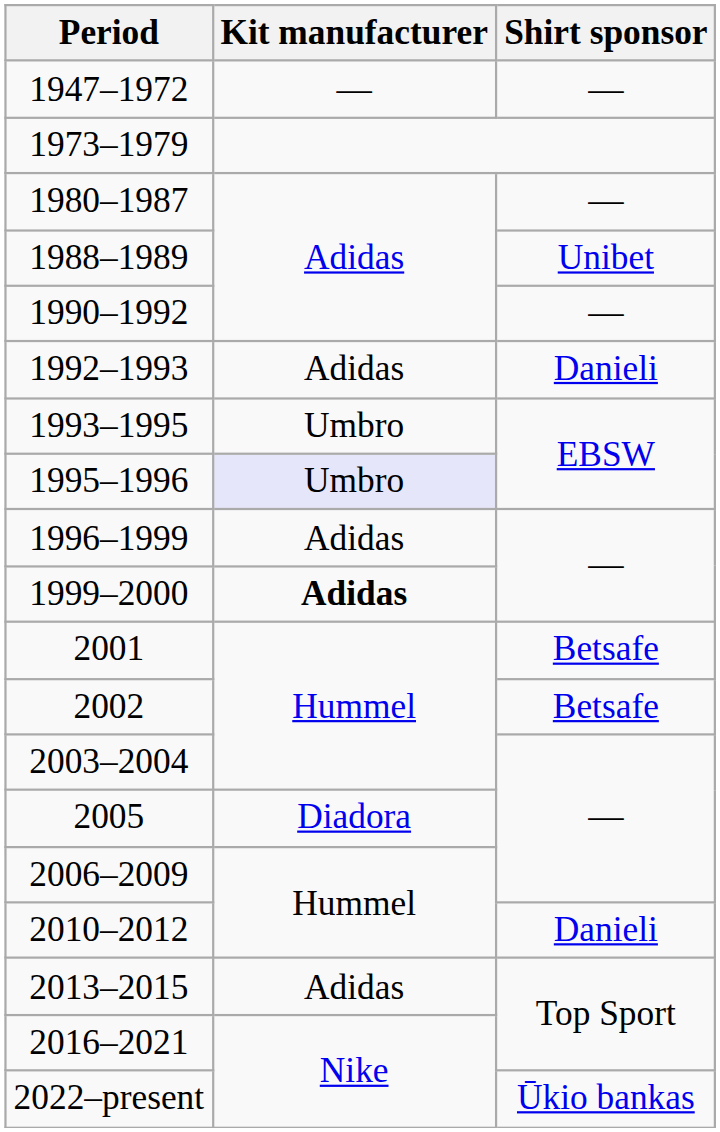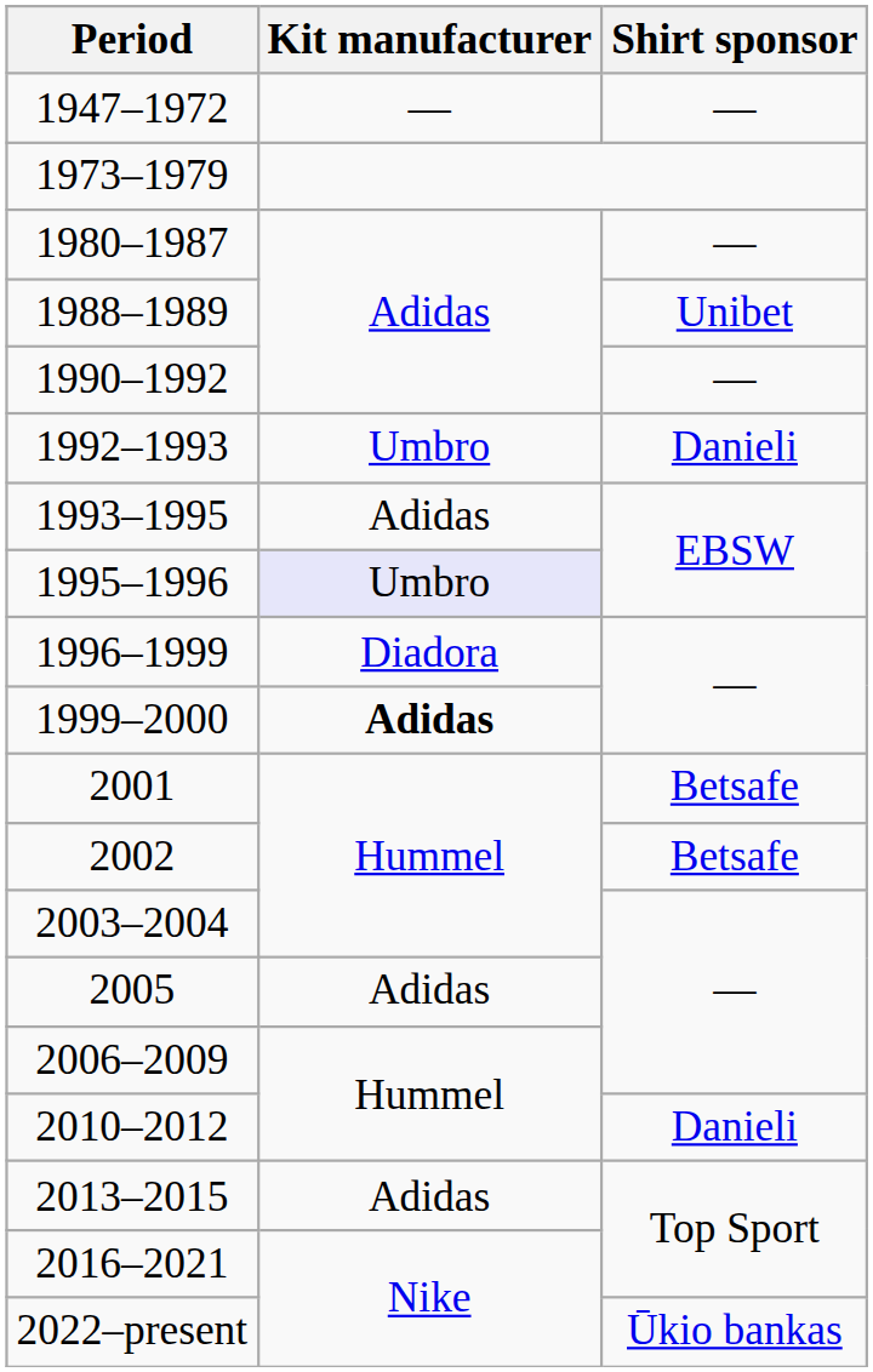1992–1993 | Kit manufacturer: Adidas -> Umbro
1993–1995 | Kit manufacturer: Umbro -> Adidas
1996–1999 | Kit manufacturer: Adidas -> Diadora
2005 | Kit manufacturer: Diadora -> Adidas
